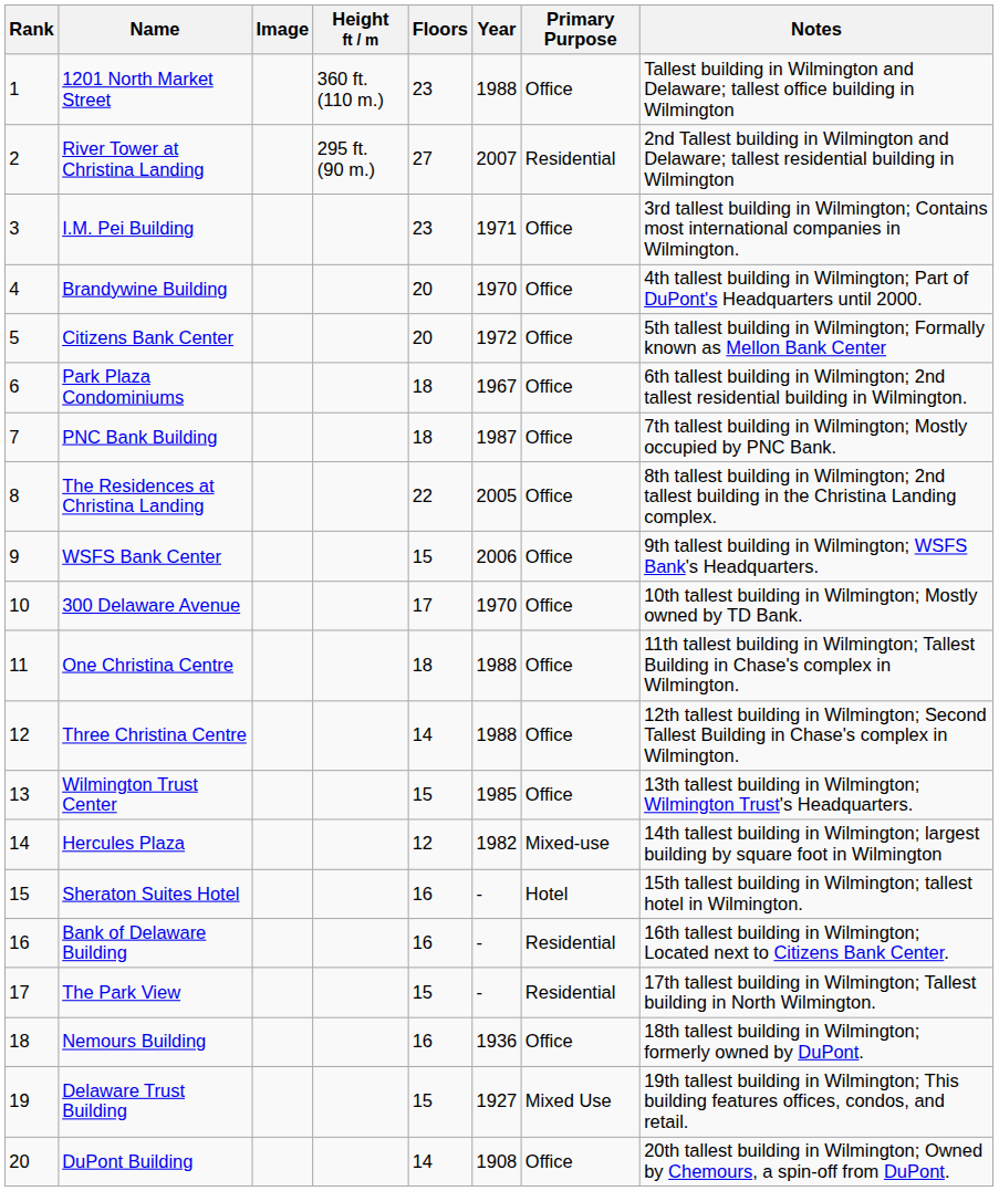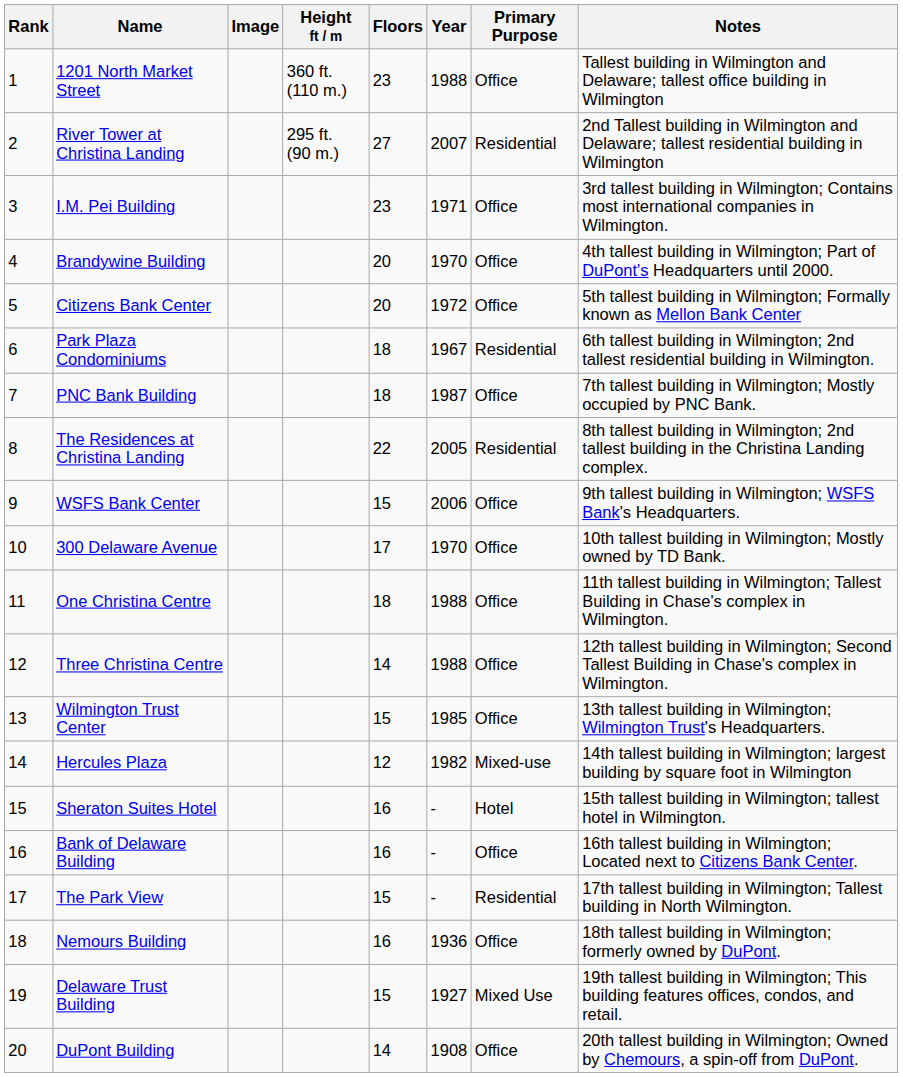Park Plaza Condominiums | Primary Purpose: Office -> Residential
The Residences at Christina Landing | Primary Purpose: Office -> Residential
Bank of Delaware Building | Primary Purpose: Residential -> Office
